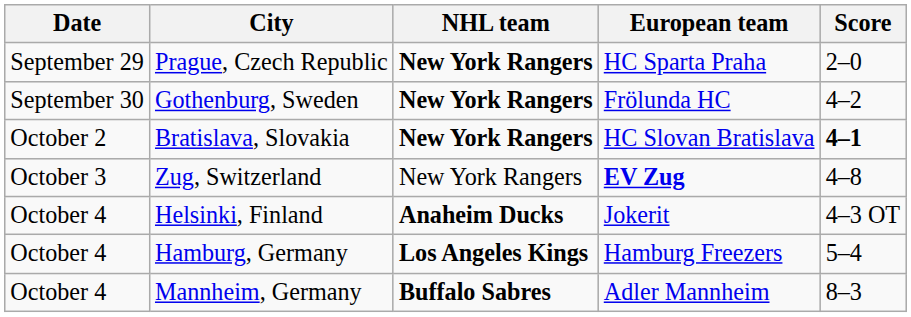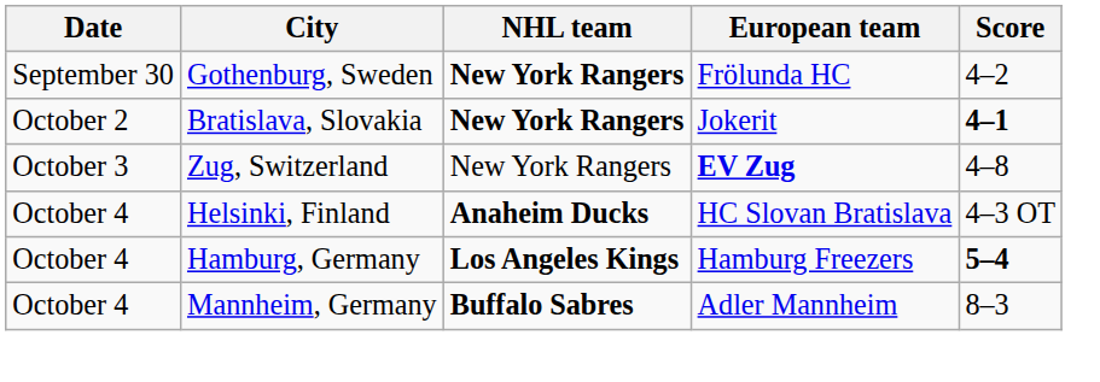- row: September 29 | Prague, Czech Republic | New York Rangers | HC Sparta Praha | 2–0
Bratislava, Slovakia | European team: HC Slovan Bratislava -> Jokerit
Helsinki, Finland | European team: Jokerit -> HC Slovan Bratislava
Hamburg, Germany | Score: normal -> bold
